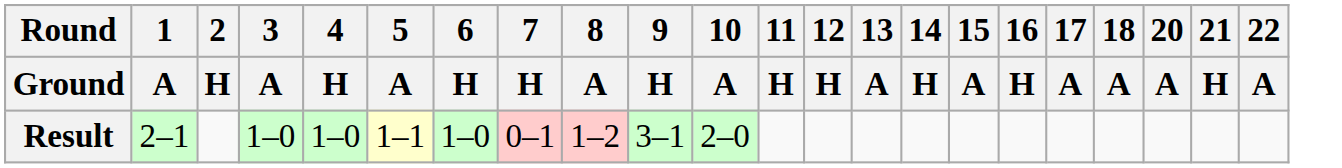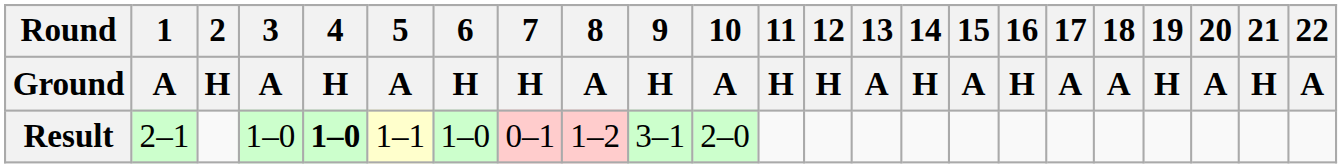+ column: 19 | H
Result | 4 / H: normal -> bold
